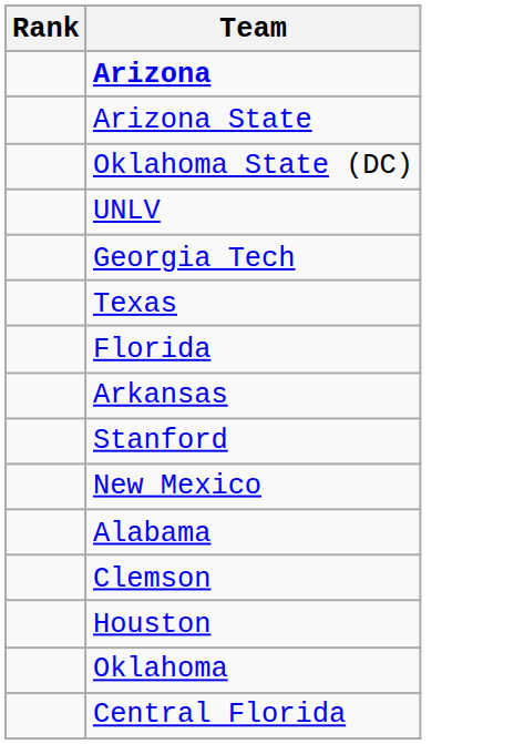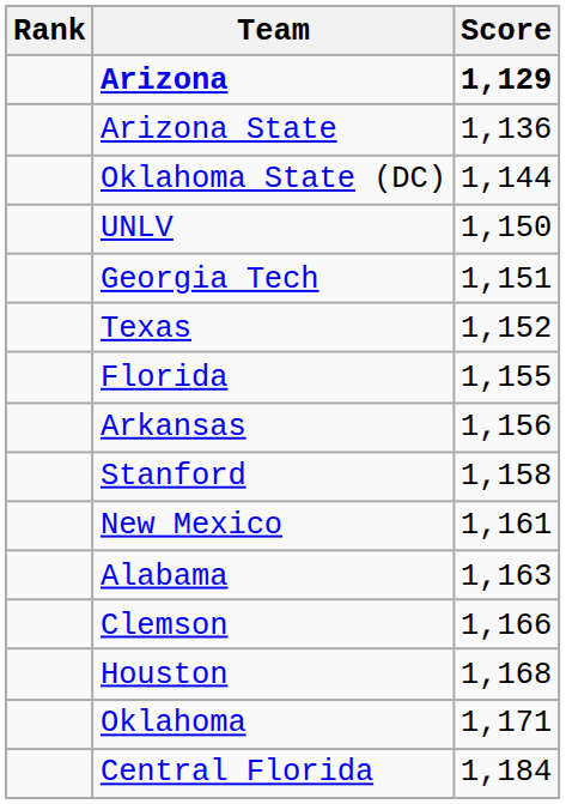+ column: Score | 1,129 | 1,136 | 1,144 | 1,150 | 1,151 | 1,152 | 1,155 | 1,156 | 1,158 | 1,161 | 1,163 | 1,166 | 1,168 | 1,171 | 1,184
